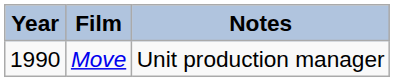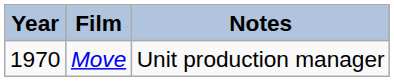Move | Year: 1990 -> 1970
